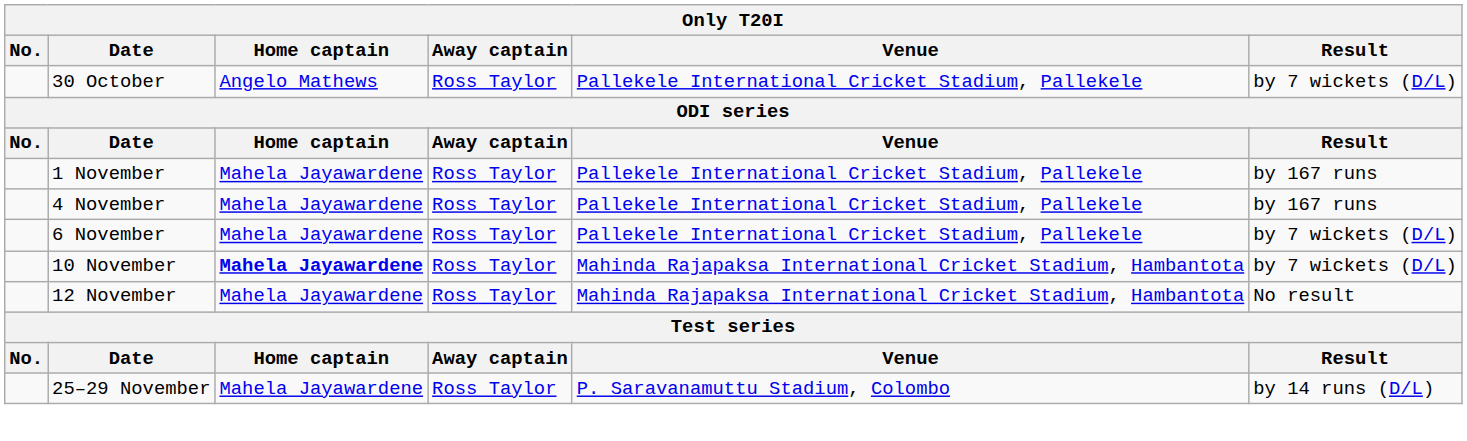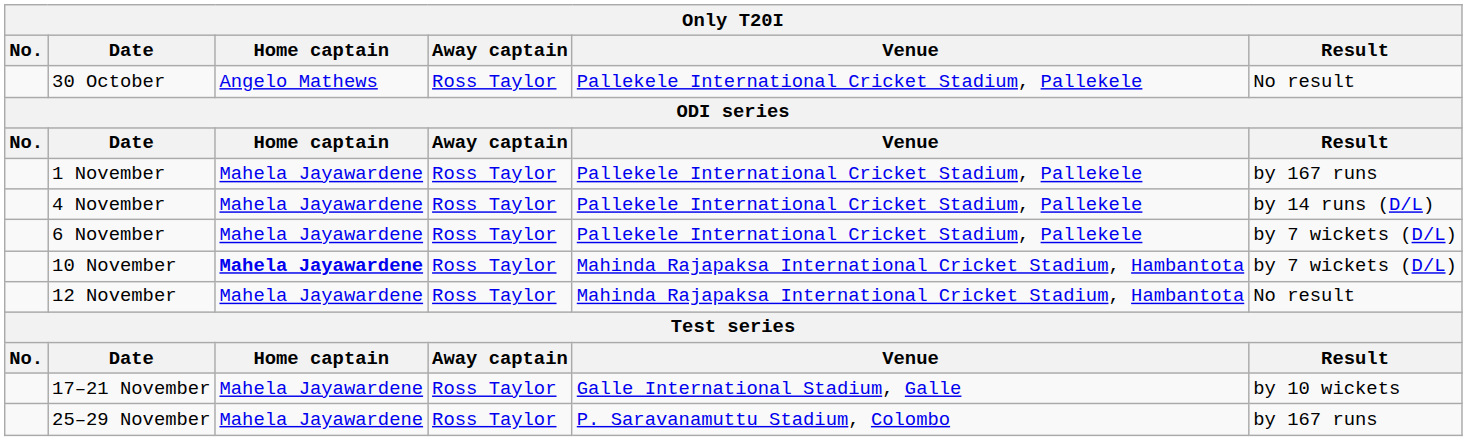30 October | Result: by 7 wickets (D/L) -> No result
4 November | Result: by 167 runs -> by 14 runs (D/L)
+ row: 17–21 November | Mahela Jayawardene | Ross Taylor | Galle International Stadium, Galle | by 10 wickets
25–29 November | Result: by 14 runs (D/L) -> by 167 runs
